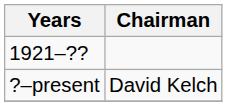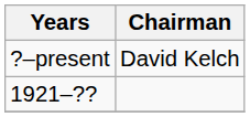rows swapped: 1921–?? <-> ?–present
